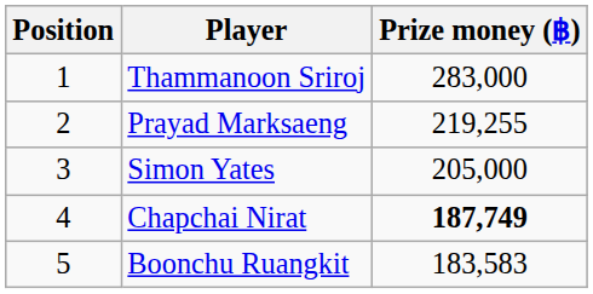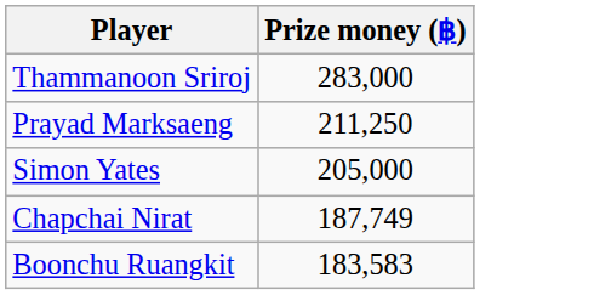- column: Position | 1 | 2 | 3 | 4 | 5
Prayad Marksaeng | Prize money (฿): 219,255 -> 211,250
Chapchai Nirat | Prize money (฿): bold -> normal
